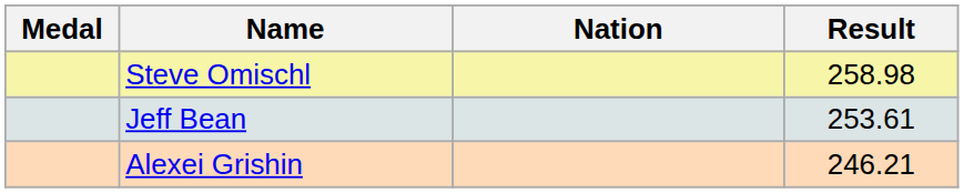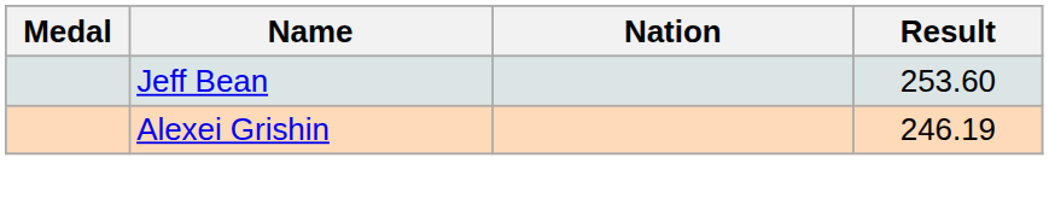- row: Steve Omischl | 258.98
Jeff Bean | Result: 253.61 -> 253.60
Alexei Grishin | Result: 246.21 -> 246.19
